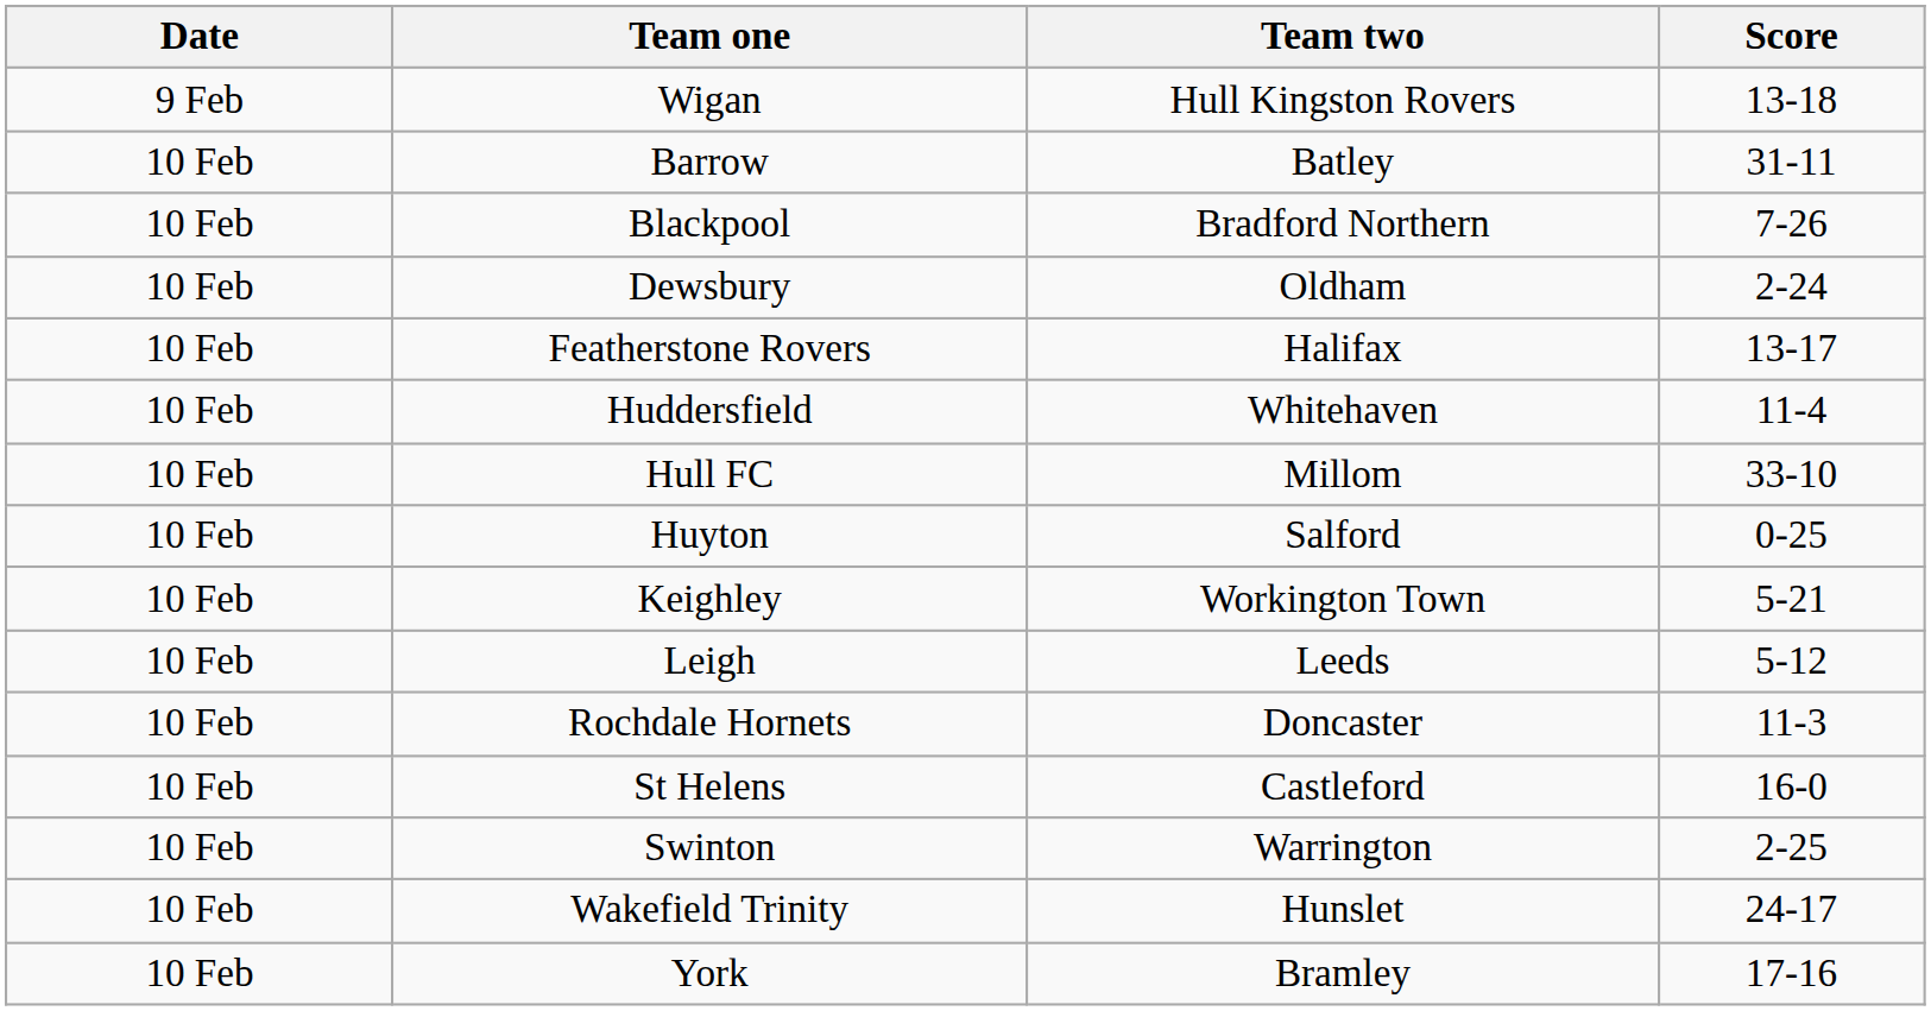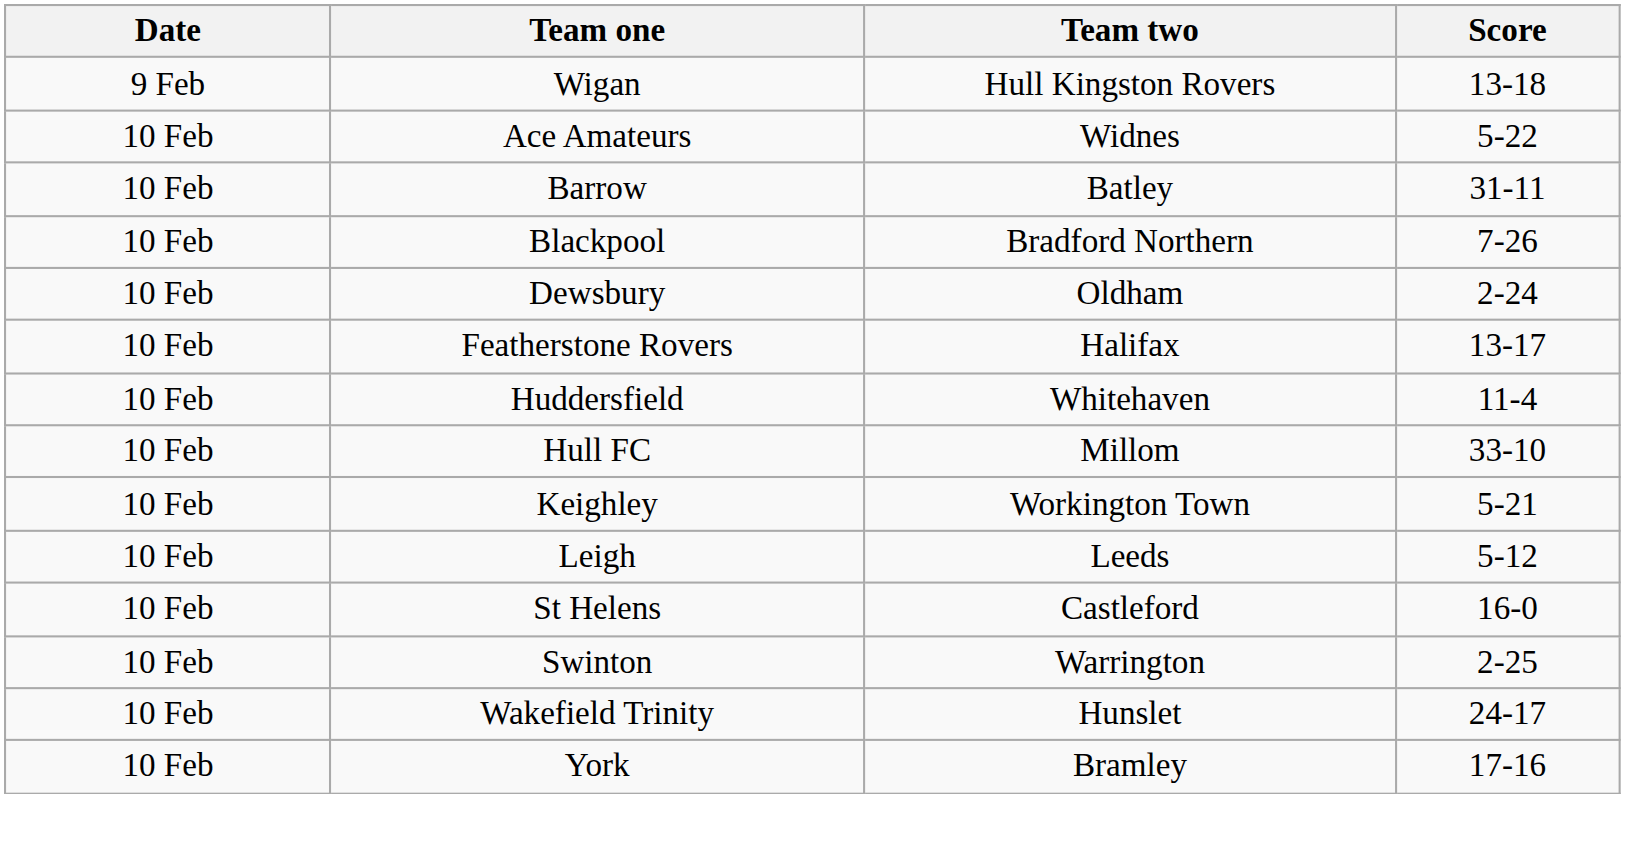+ row: 10 Feb | Ace Amateurs | Widnes | 5-22
- row: 10 Feb | Huyton | Salford | 0-25
- row: 10 Feb | Rochdale Hornets | Doncaster | 11-3
